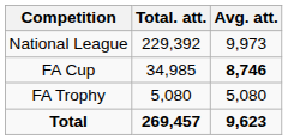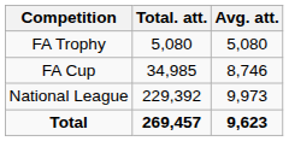rows swapped: National League <-> FA Trophy
FA Cup | Avg. att.: bold -> normal
